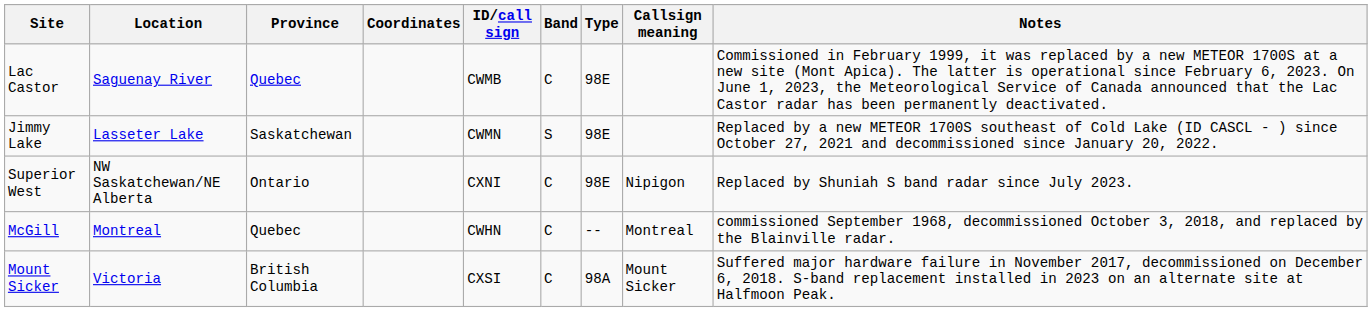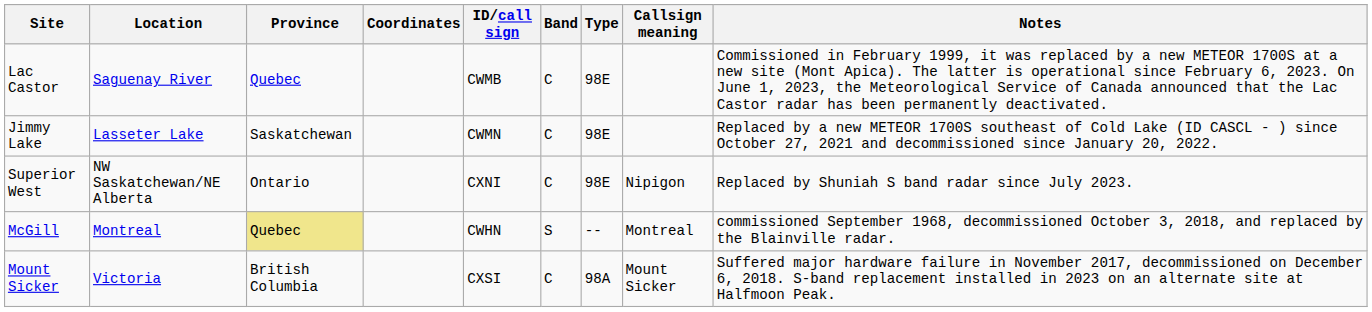Jimmy Lake | Band: S -> C
McGill | Province: no background -> khaki background
McGill | Band: C -> S
